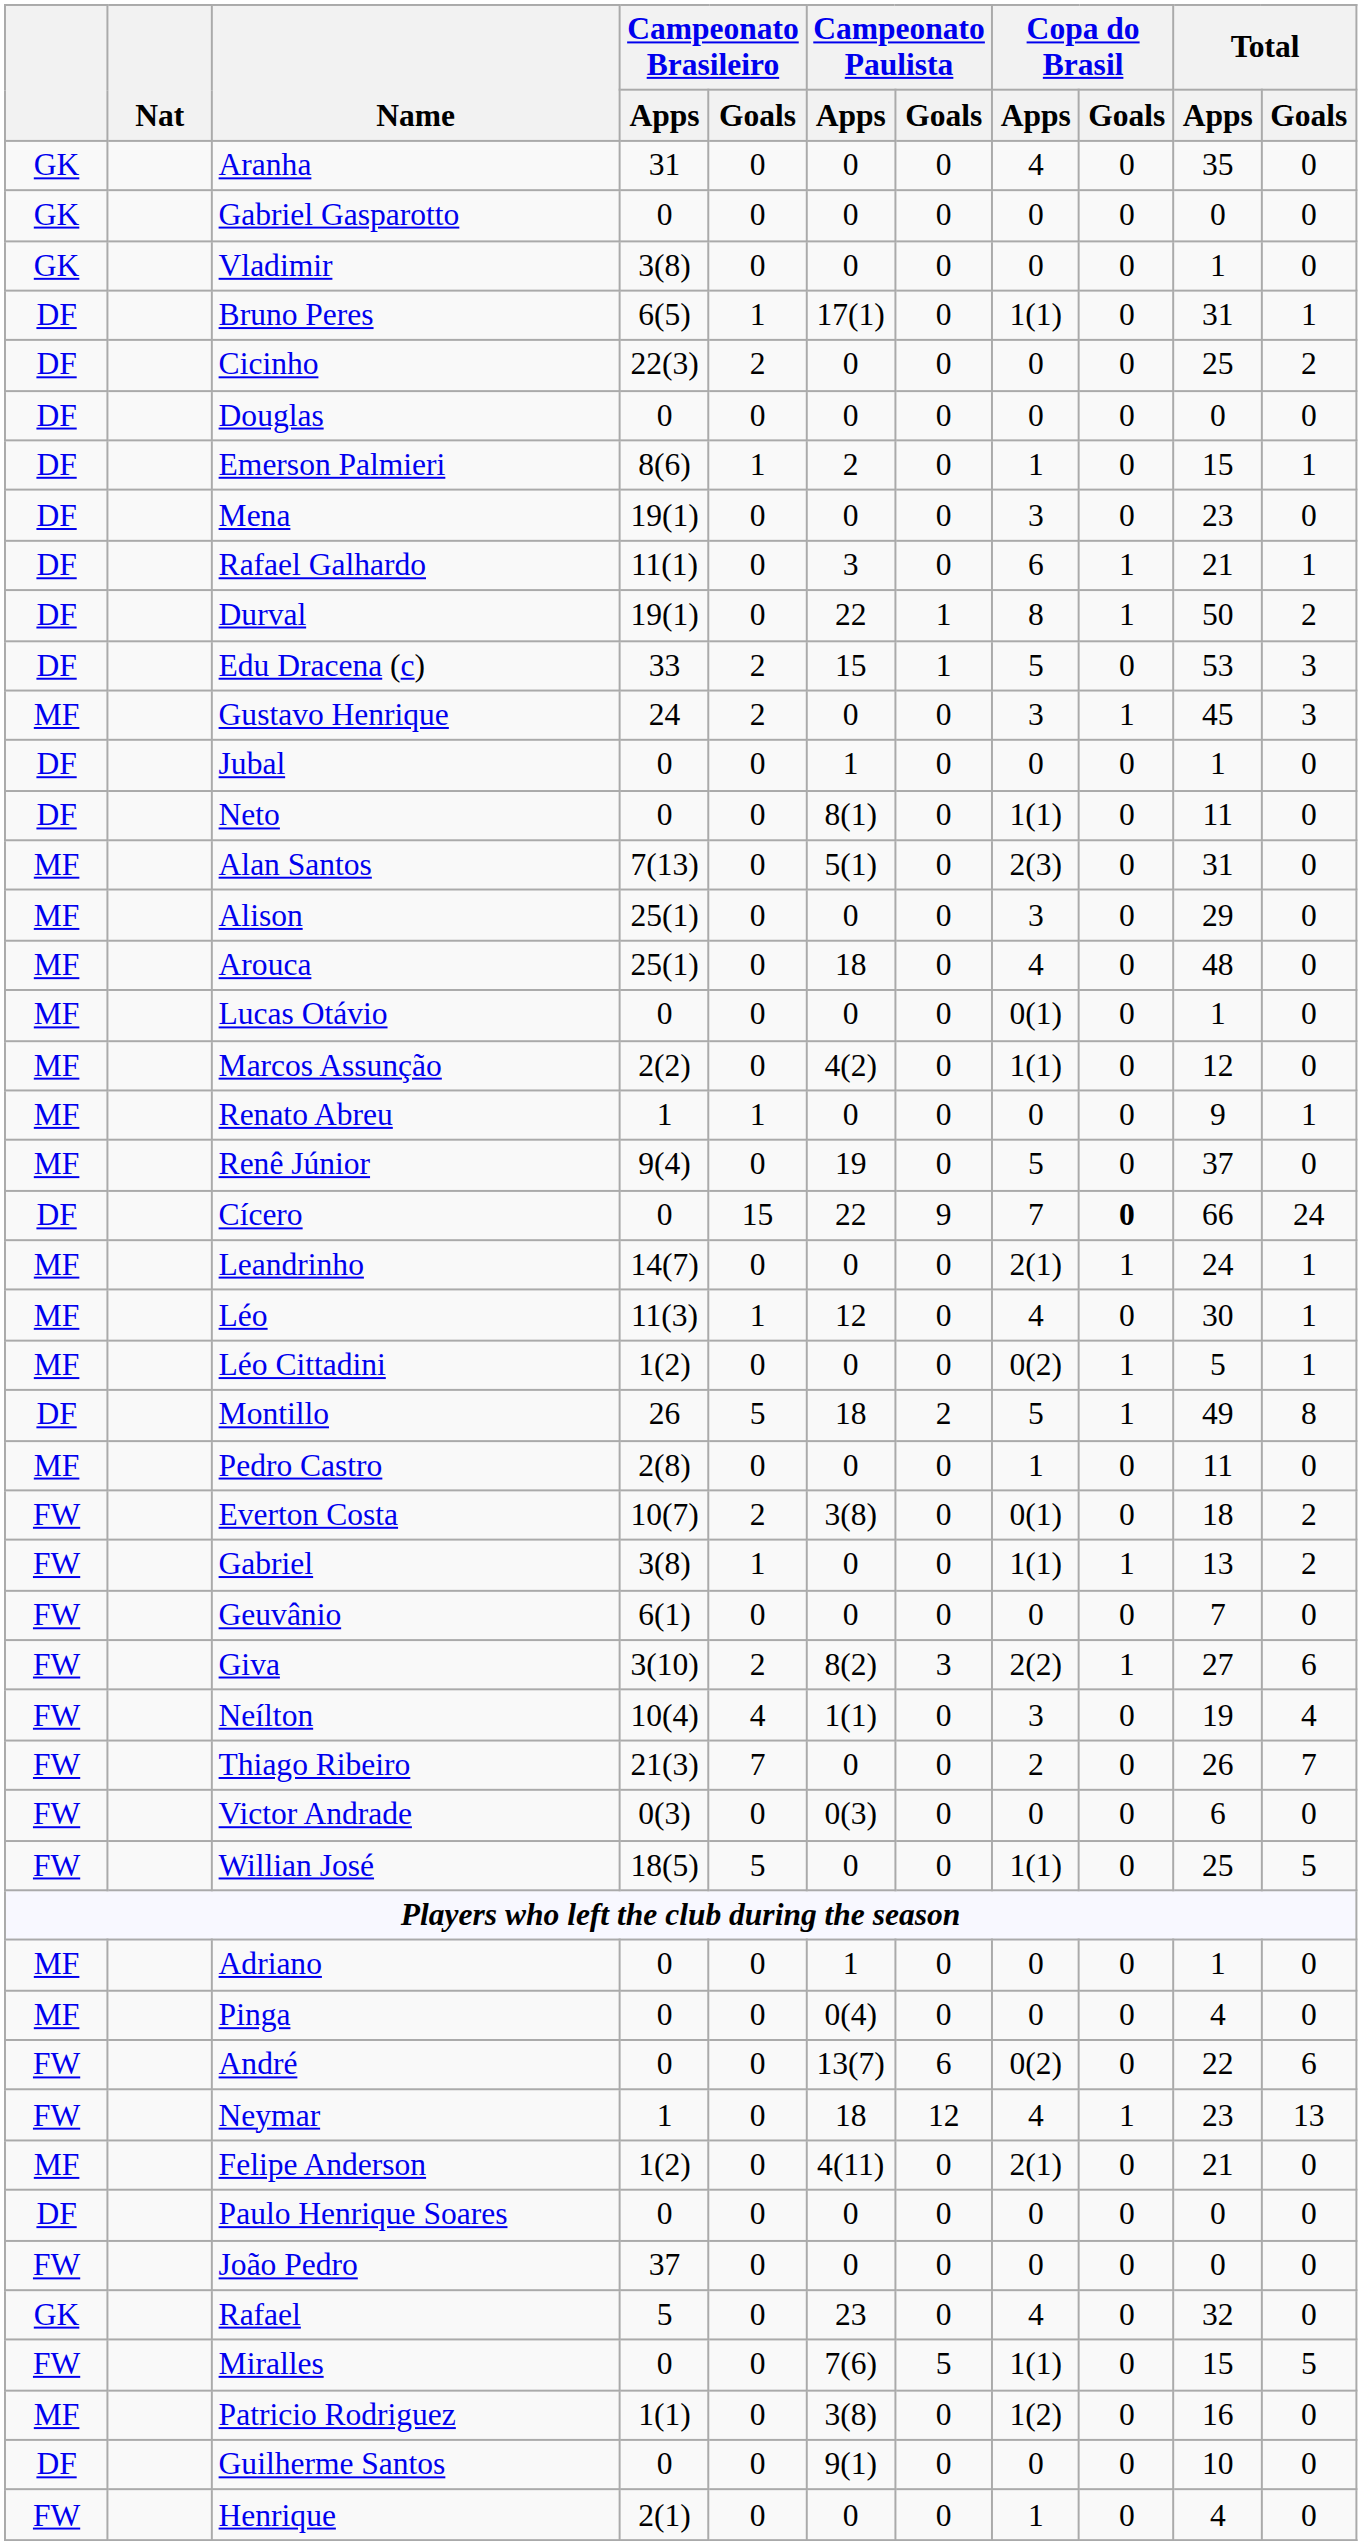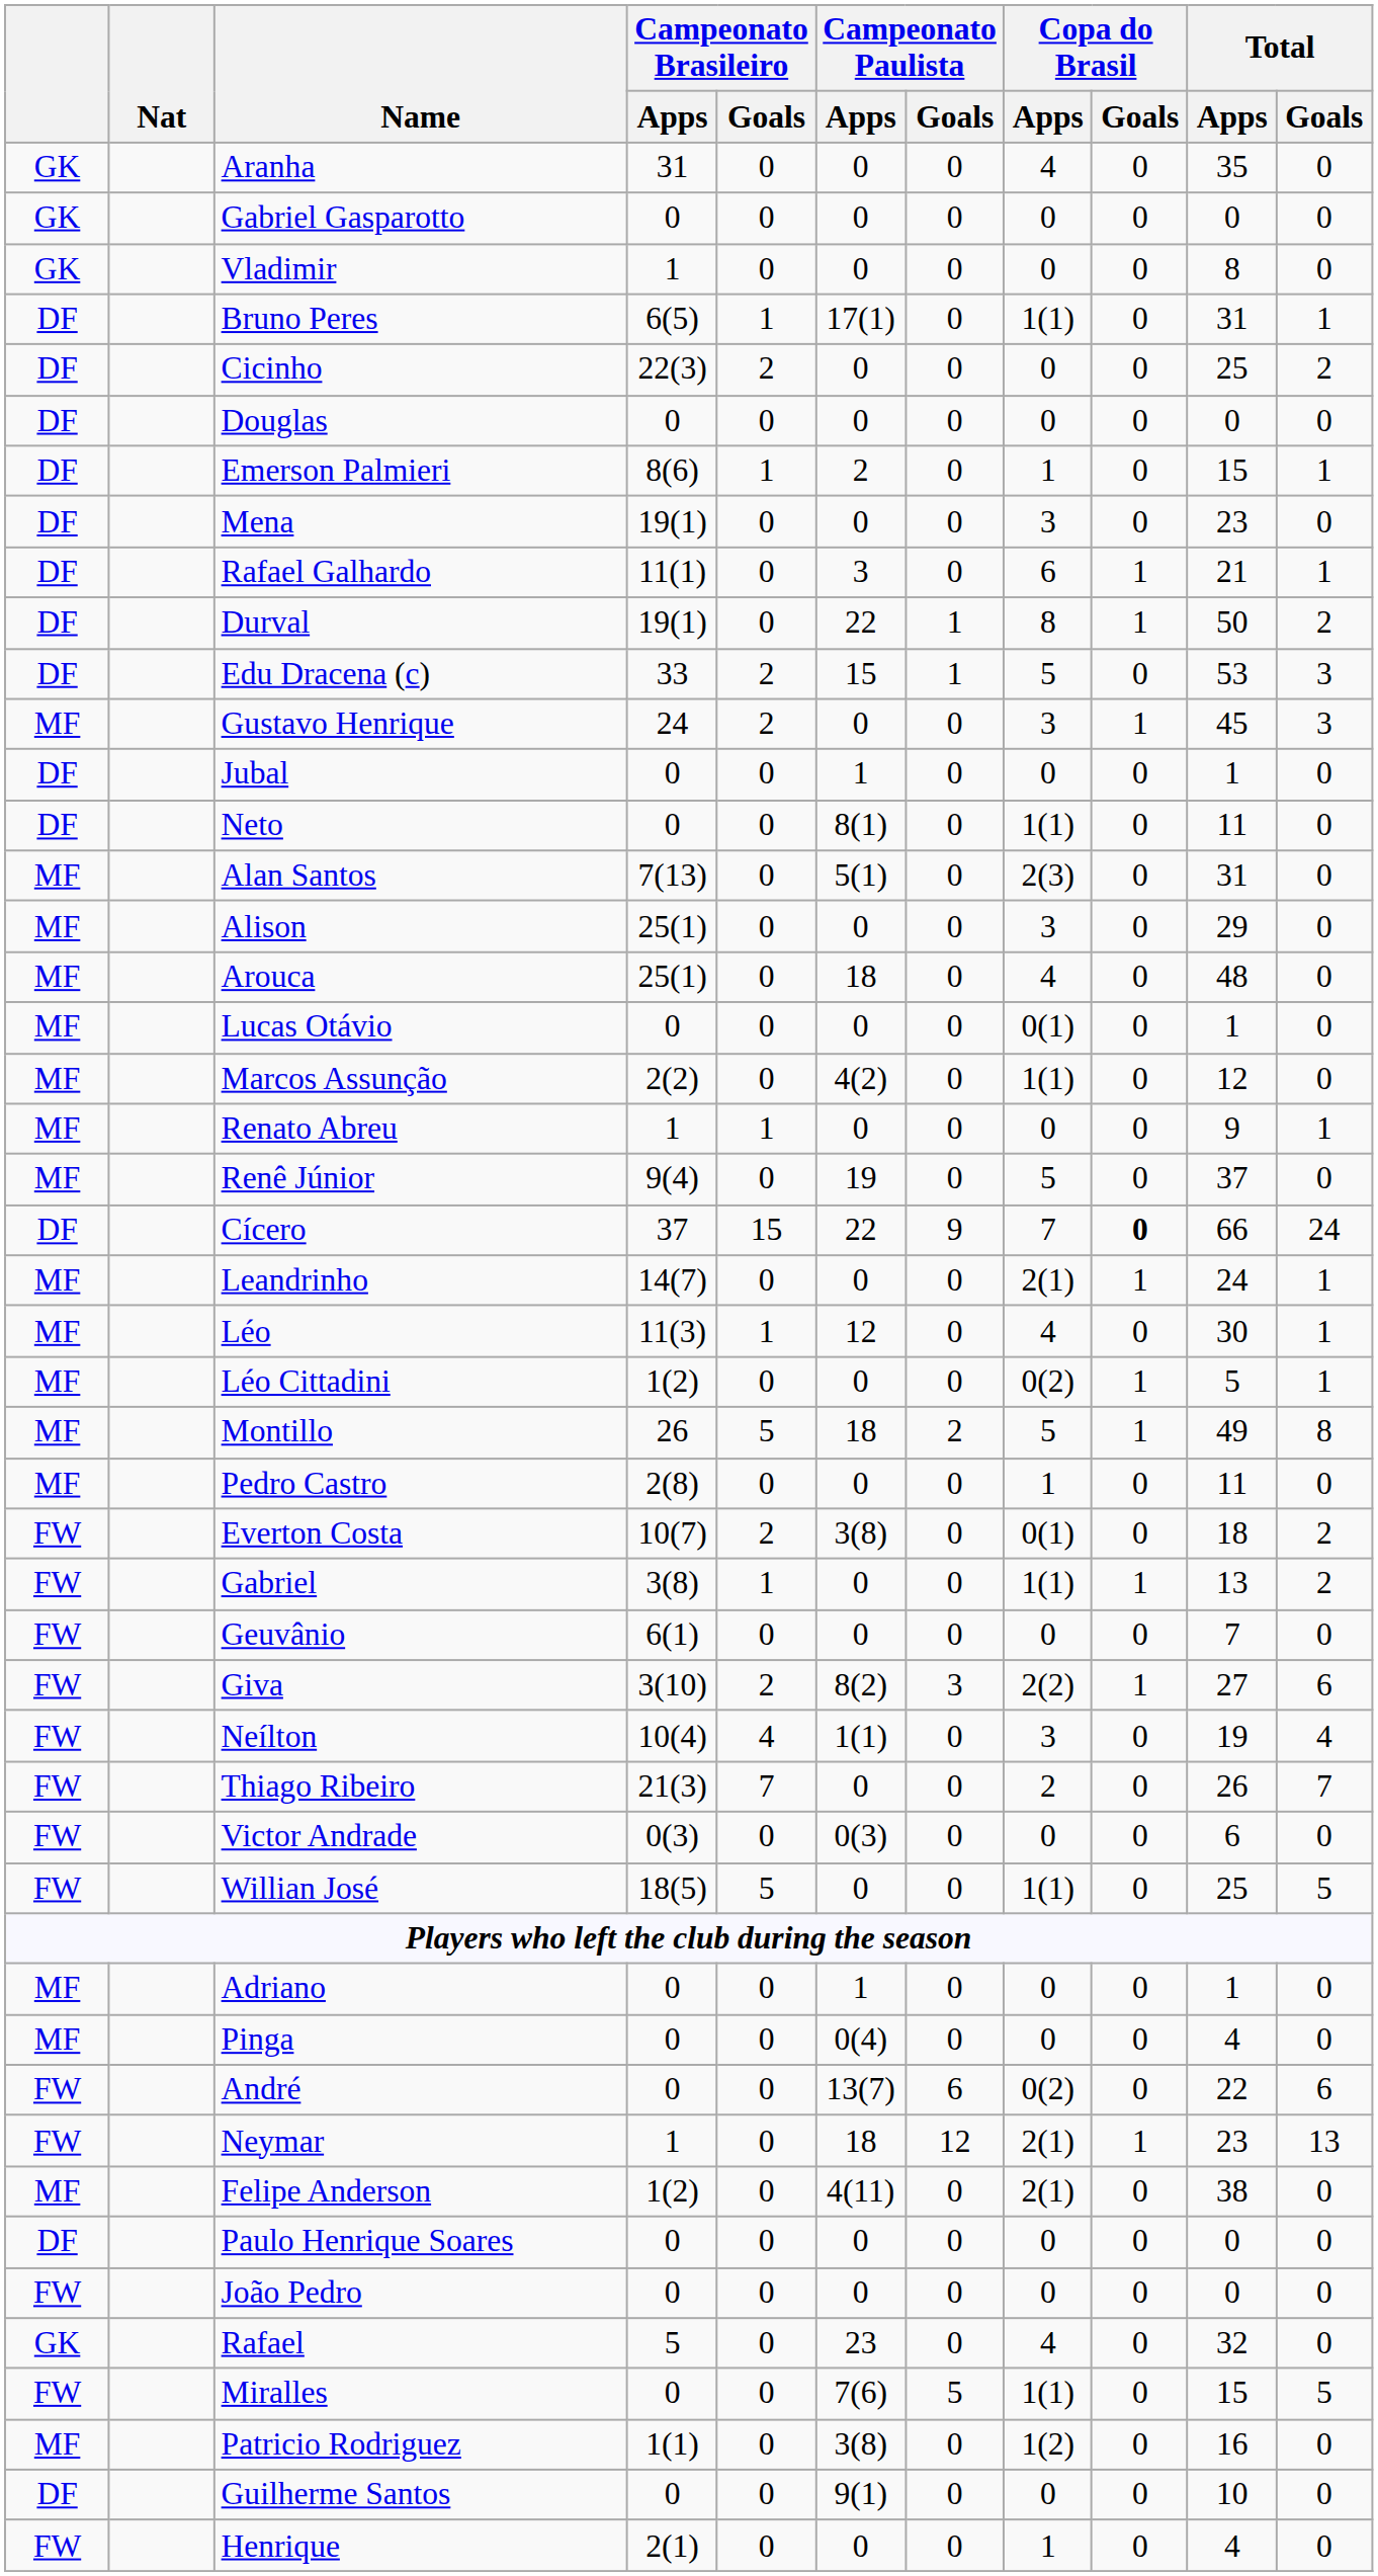Vladimir | Campeonato Brasileiro / Apps: 3(8) -> 1
Vladimir | Total / Apps: 1 -> 8
Cícero | Campeonato Brasileiro / Apps: 0 -> 37
Montillo | column 1: DF -> MF
Neymar | Copa do Brasil / Apps: 4 -> 2(1)
Felipe Anderson | Total / Apps: 21 -> 38
João Pedro | Campeonato Brasileiro / Apps: 37 -> 0
